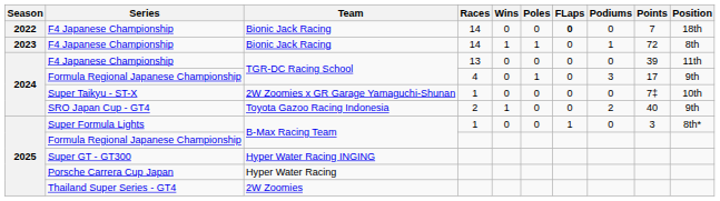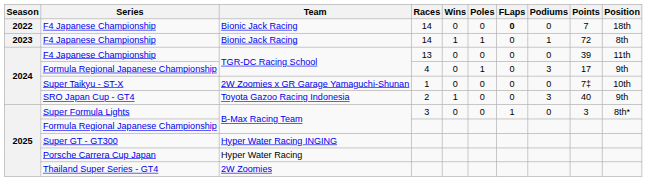SRO Japan Cup - GT4 | Podiums: 2 -> 3
Super Formula Lights | Races: 1 -> 3
